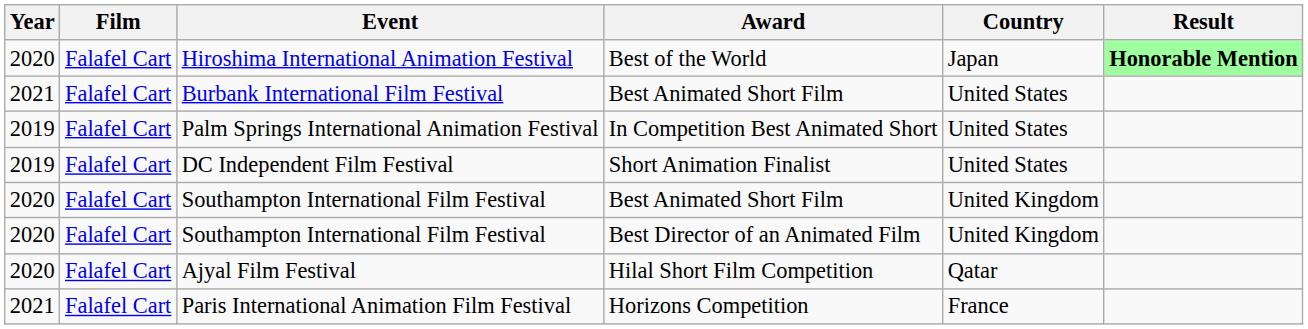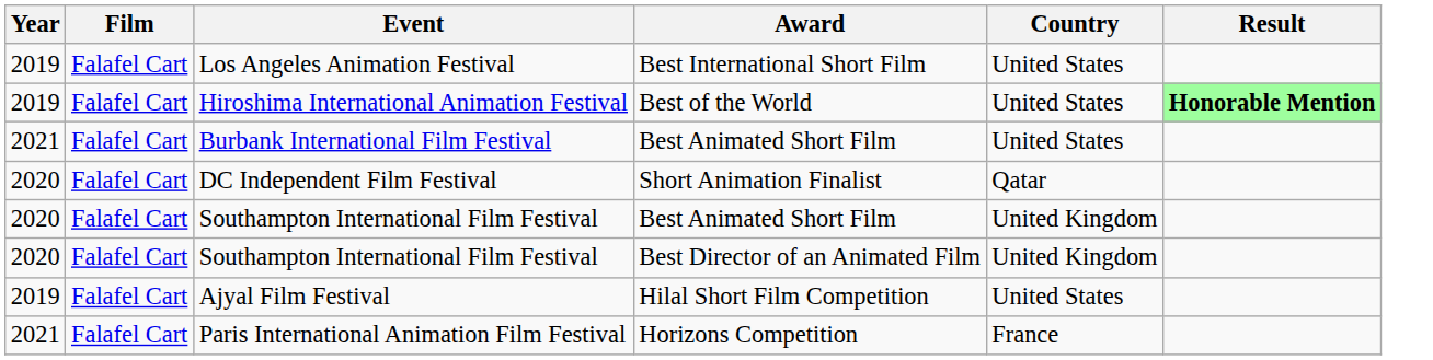+ row: 2019 | Falafel Cart | Los Angeles Animation Festival | Best International Short Film | United States
Hiroshima International Animation Festival | Year: 2020 -> 2019
Hiroshima International Animation Festival | Country: Japan -> United States
- row: 2019 | Falafel Cart | Palm Springs International Animation Festival | In Competition Best Animated Short | United States
DC Independent Film Festival | Year: 2019 -> 2020
DC Independent Film Festival | Country: United States -> Qatar
Ajyal Film Festival | Year: 2020 -> 2019
Ajyal Film Festival | Country: Qatar -> United States
